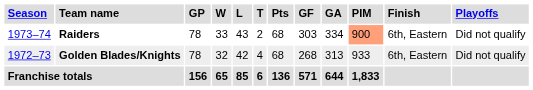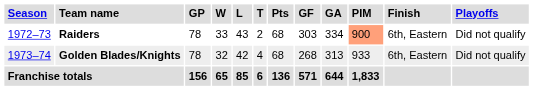Raiders | column 1: 1973–74 -> 1972–73
Golden Blades/Knights | column 1: 1972–73 -> 1973–74
